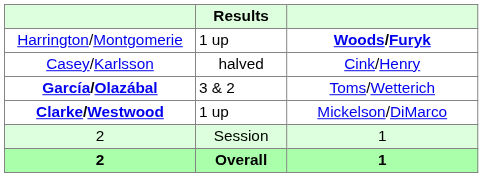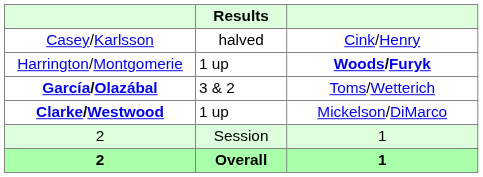rows swapped: Harrington/Montgomerie <-> Casey/Karlsson
